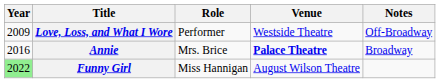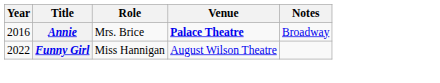- row: 2009 | Love, Loss, and What I Wore | Performer | Westside Theatre | Off-Broadway
Funny Girl | Year: lightgreen background -> no background
